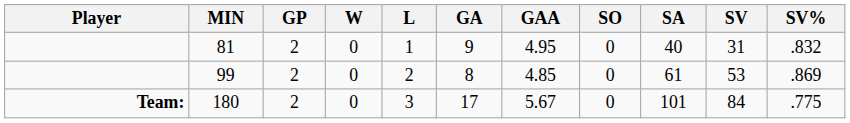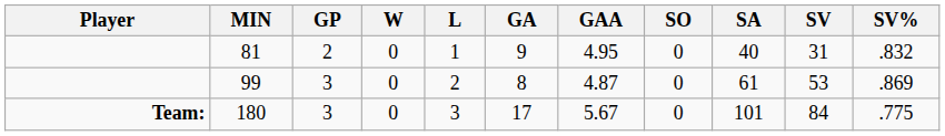99 | GP: 2 -> 3
99 | GAA: 4.85 -> 4.87
180 | GP: 2 -> 3
